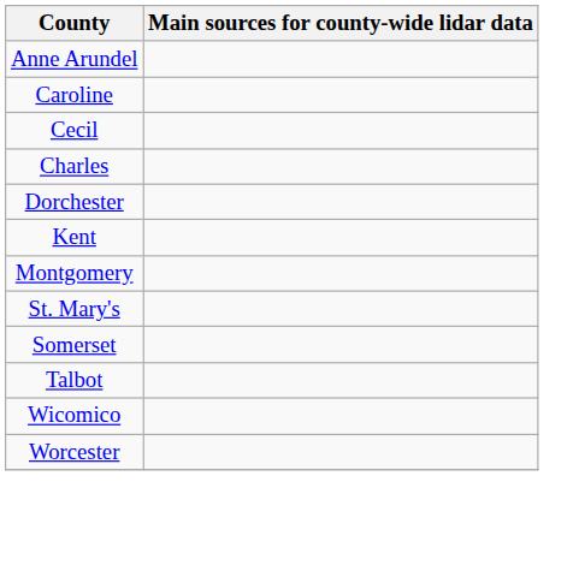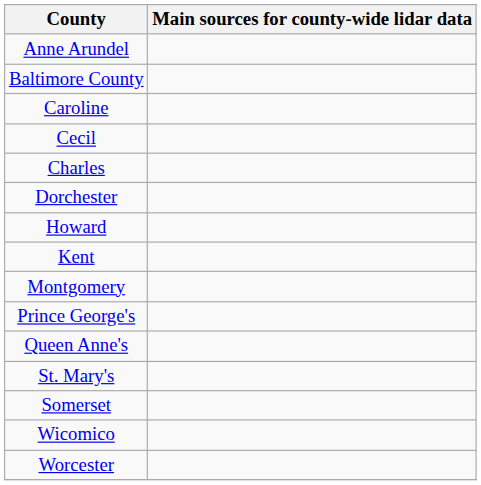+ row: Baltimore County
+ row: Howard
+ row: Prince George's
+ row: Queen Anne's
- row: Talbot
